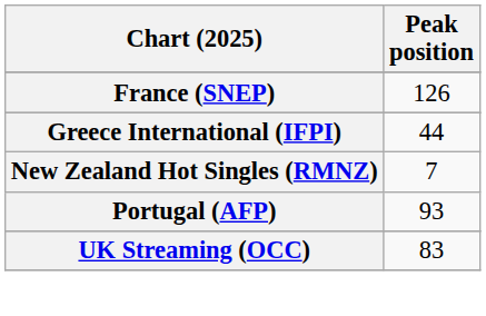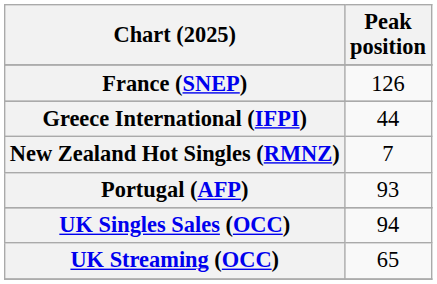+ row: UK Singles Sales (OCC) | 94
UK Streaming (OCC) | Peak position: 83 -> 65
